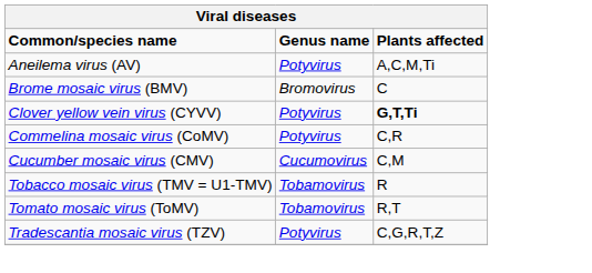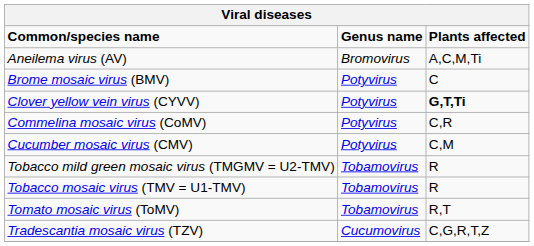Aneilema virus (AV) | Genus name: Potyvirus -> Bromovirus
Brome mosaic virus (BMV) | Genus name: Bromovirus -> Potyvirus
Cucumber mosaic virus (CMV) | Genus name: Cucumovirus -> Potyvirus
+ row: Tobacco mild green mosaic virus (TMGMV = U2-TMV) | Tobamovirus | R
Tradescantia mosaic virus (TZV) | Genus name: Potyvirus -> Cucumovirus
